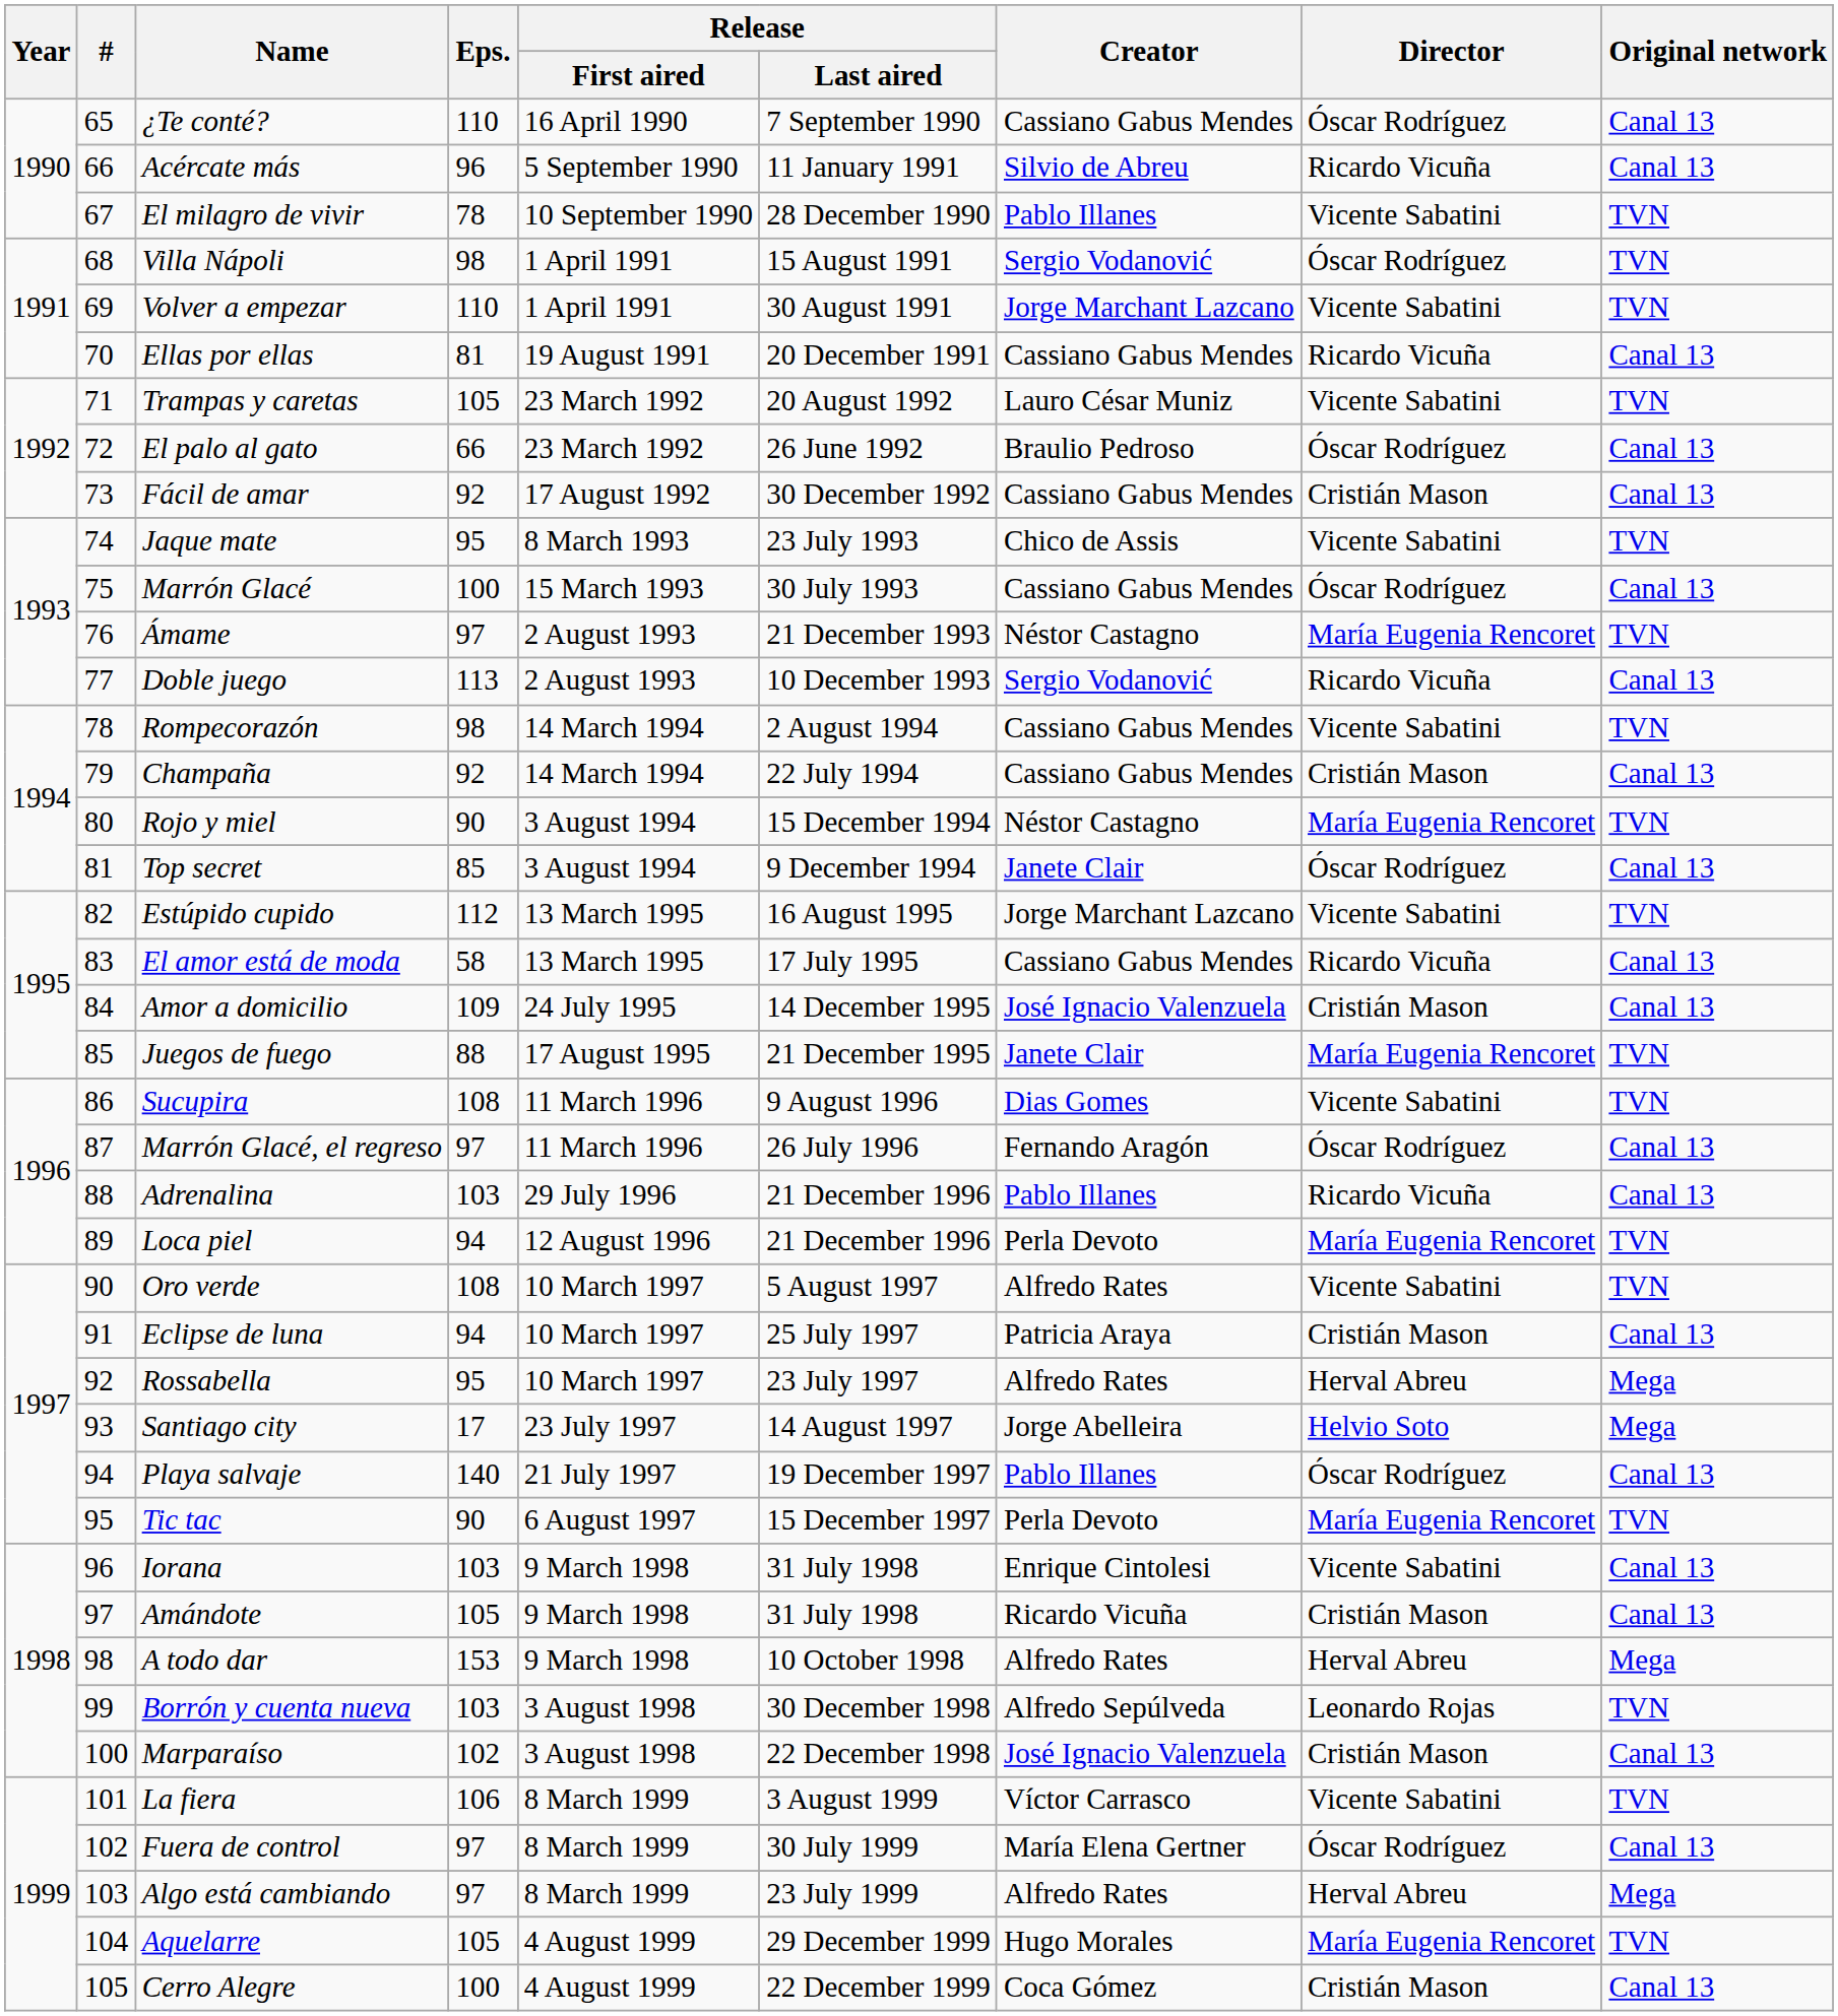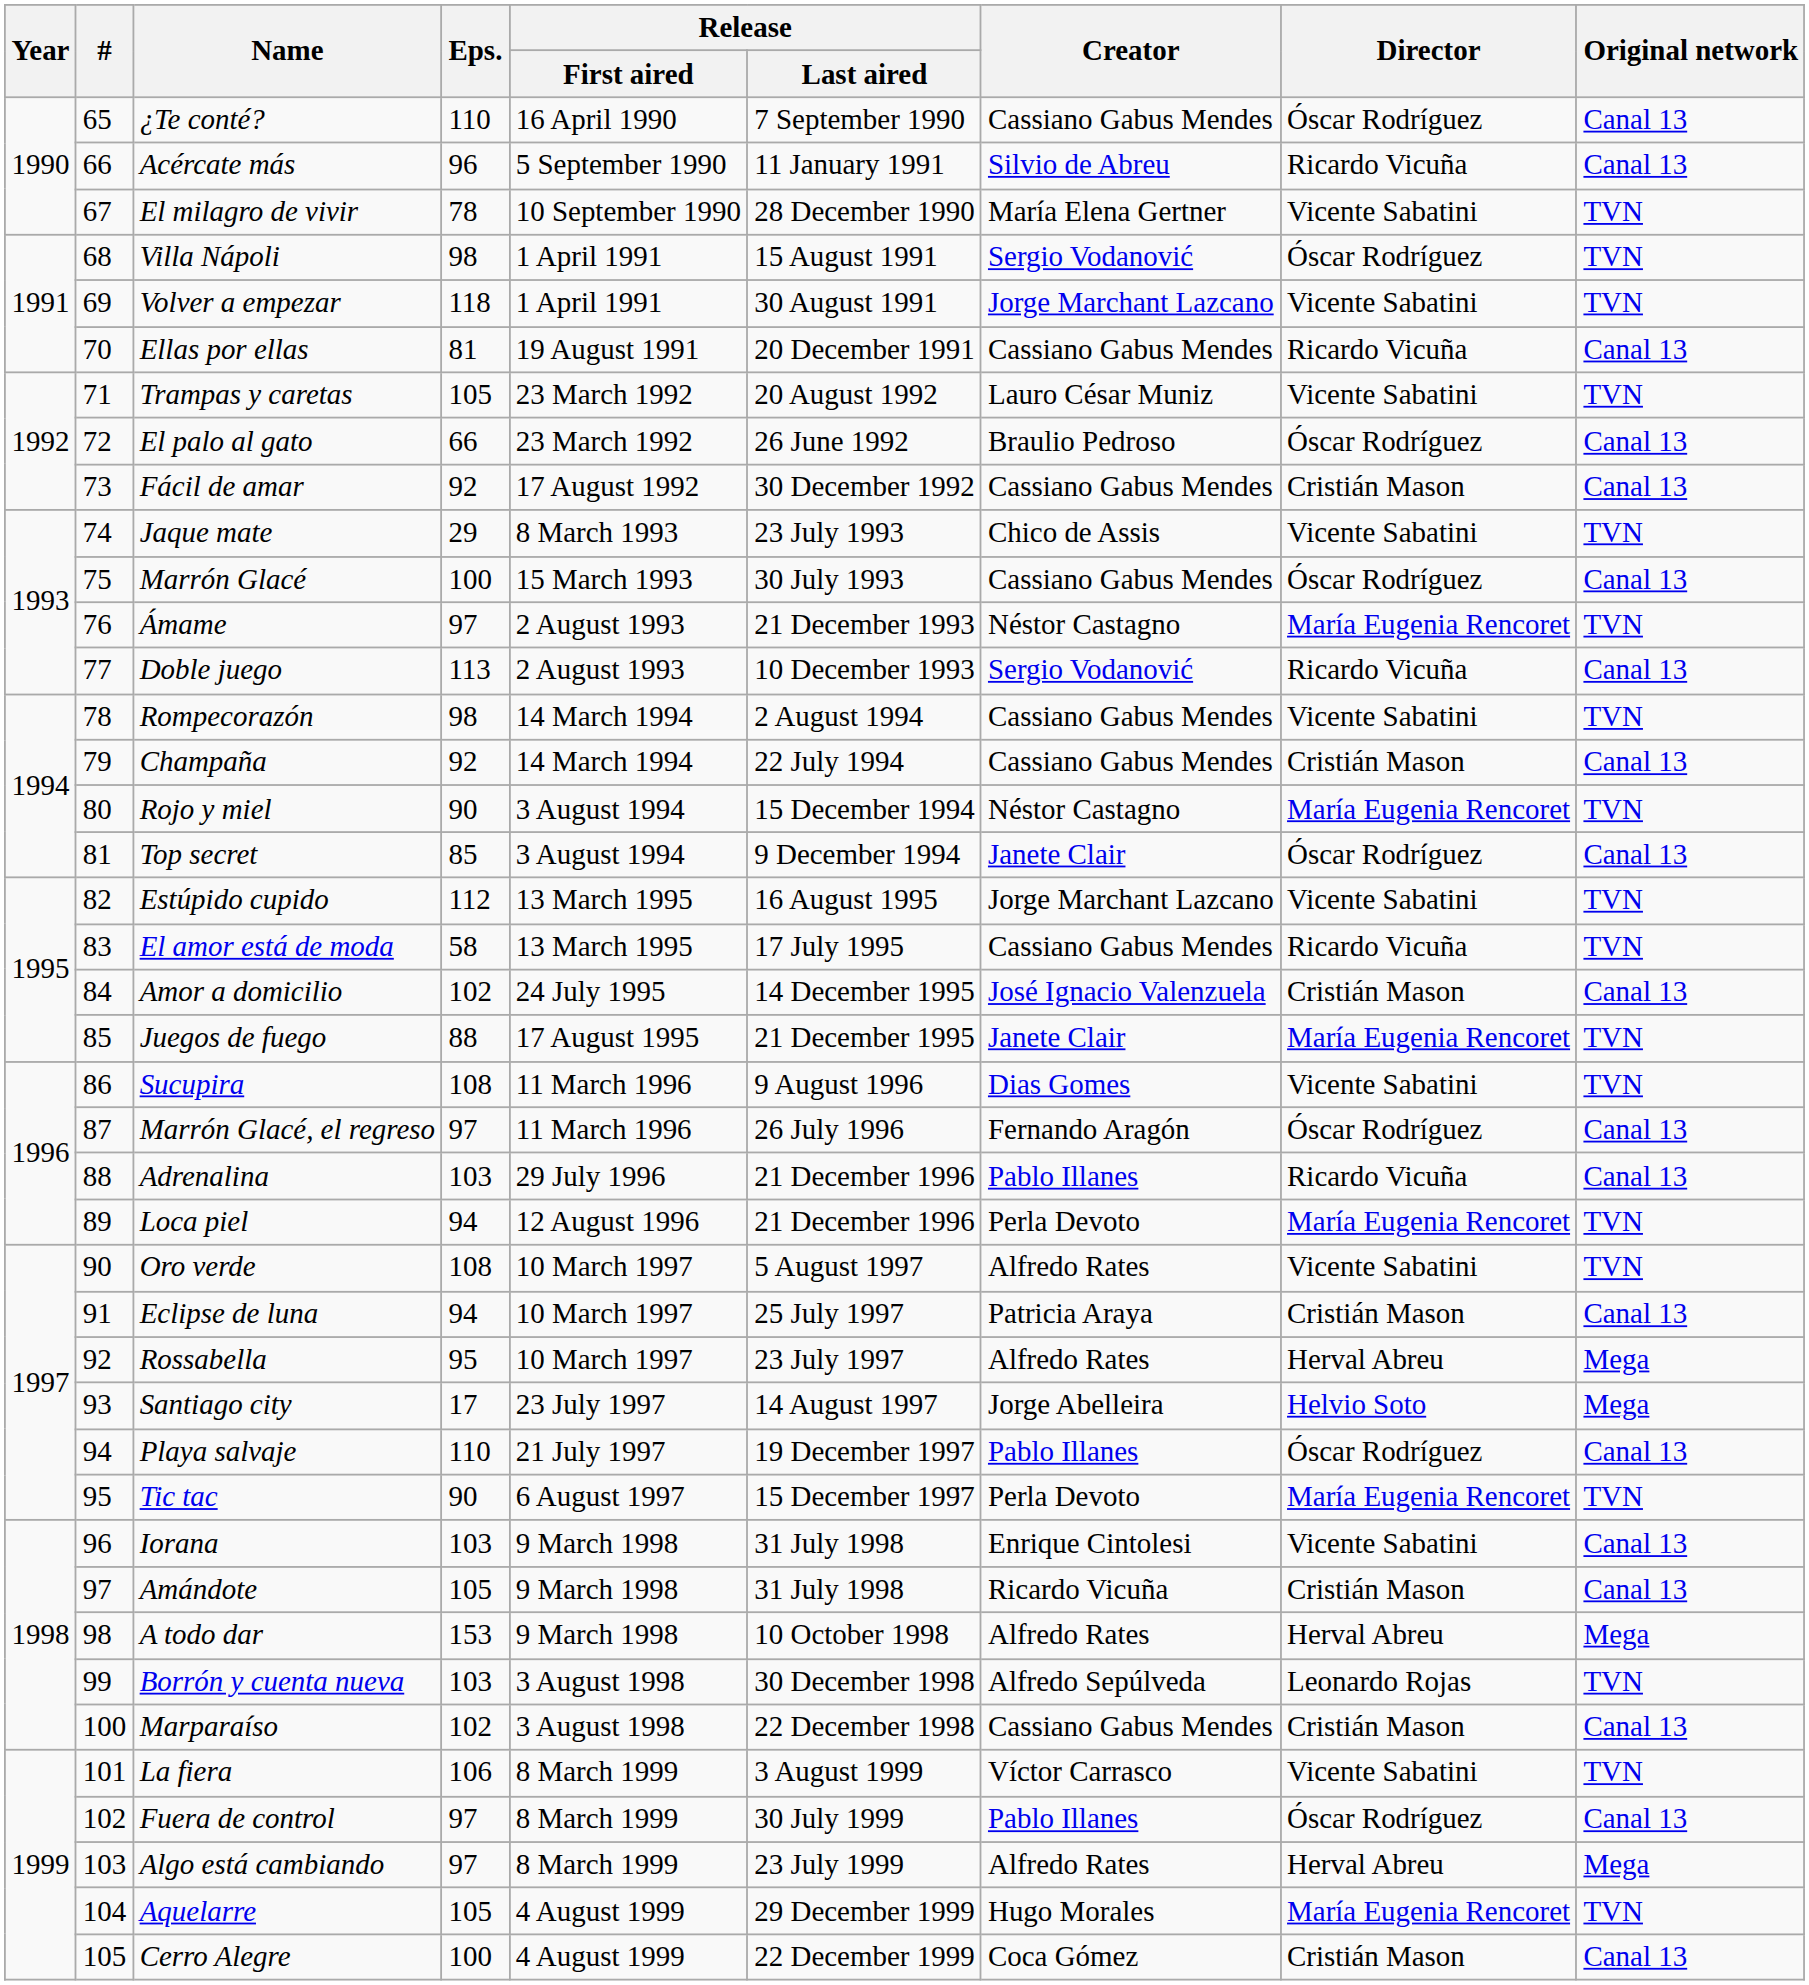El milagro de vivir | Creator: Pablo Illanes -> María Elena Gertner
Volver a empezar | Eps.: 110 -> 118
Jaque mate | Eps.: 95 -> 29
El amor está de moda | Original network: Canal 13 -> TVN
Amor a domicilio | Eps.: 109 -> 102
Playa salvaje | Eps.: 140 -> 110
Marparaíso | Creator: José Ignacio Valenzuela -> Cassiano Gabus Mendes
Fuera de control | Creator: María Elena Gertner -> Pablo Illanes
